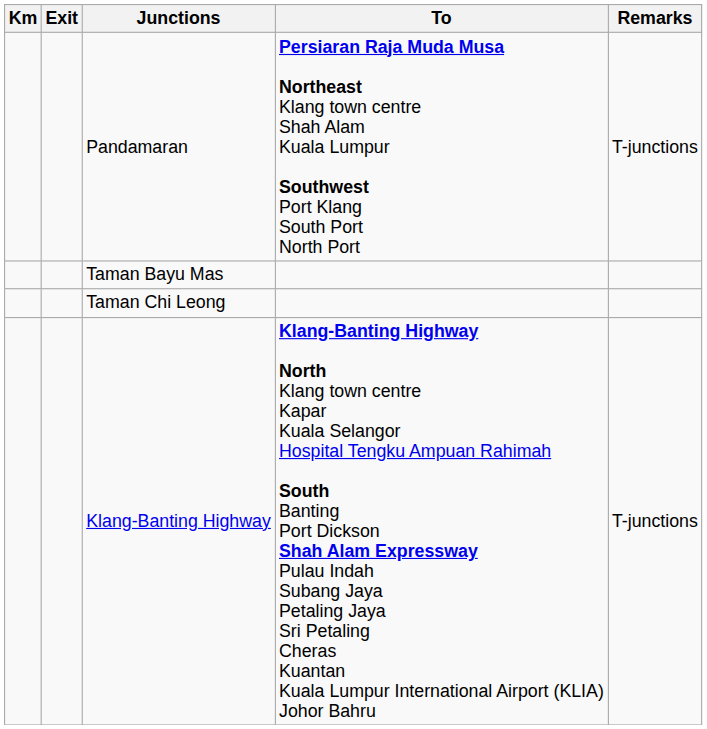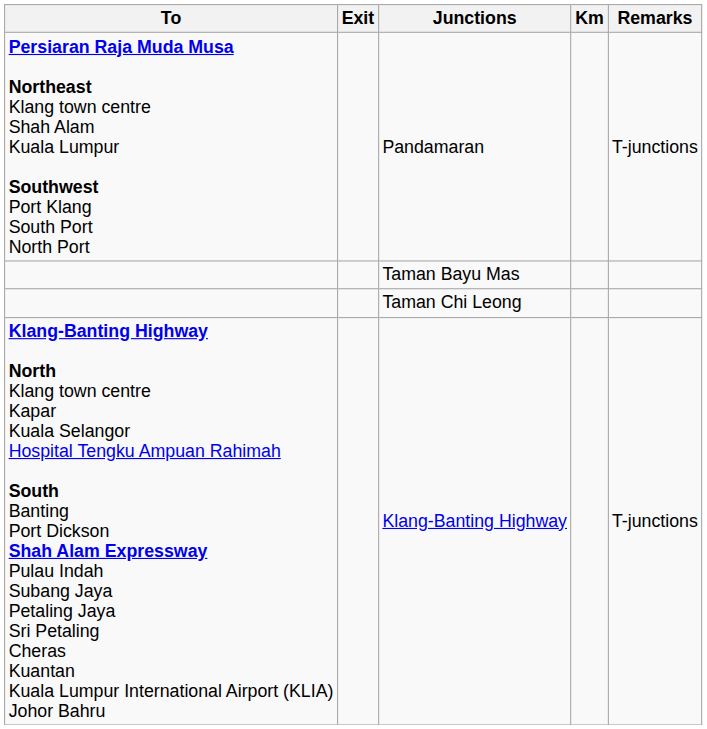columns swapped: Km <-> To
